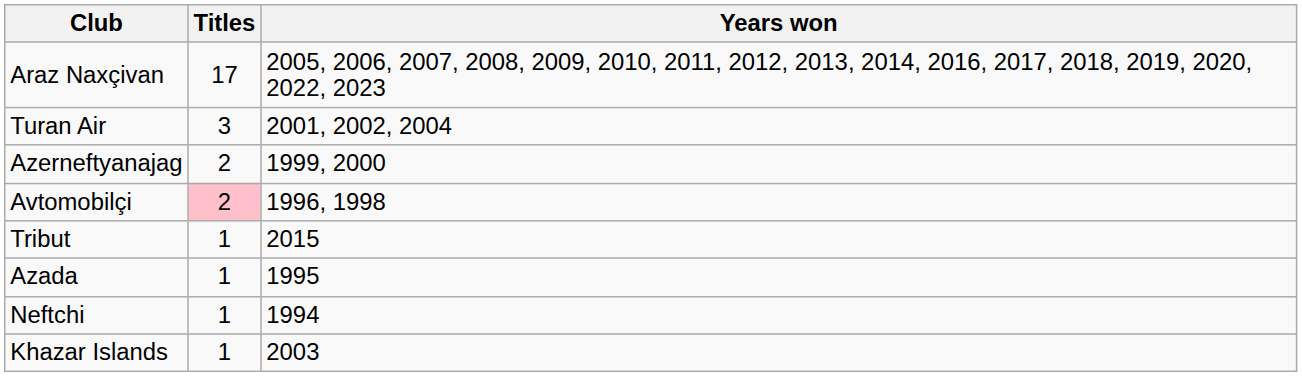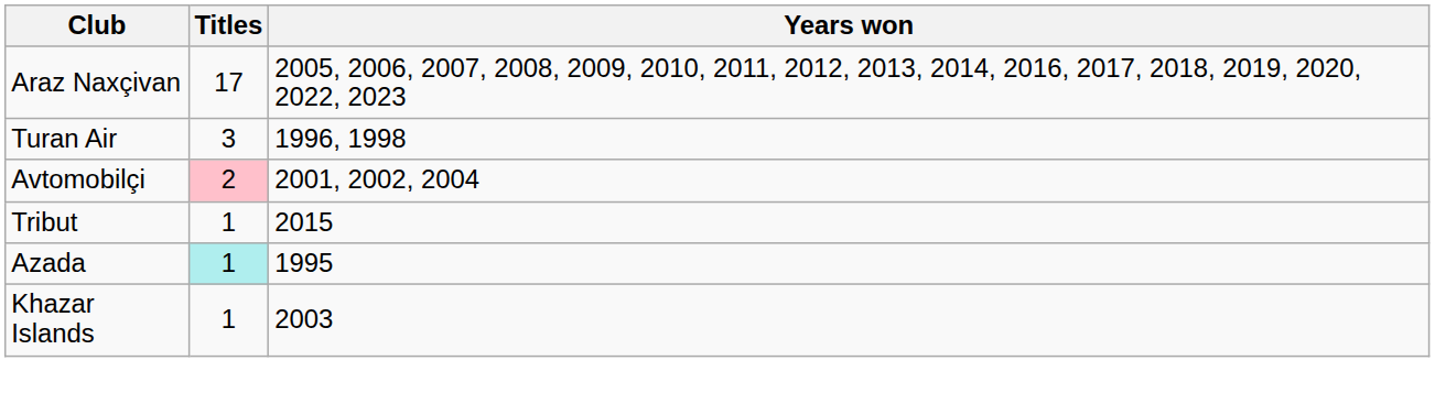Turan Air | Years won: 2001, 2002, 2004 -> 1996, 1998
- row: Azerneftyanajag | 2 | 1999, 2000
Avtomobilçi | Years won: 1996, 1998 -> 2001, 2002, 2004
Azada | Titles: no background -> paleturquoise background
- row: Neftchi | 1 | 1994
